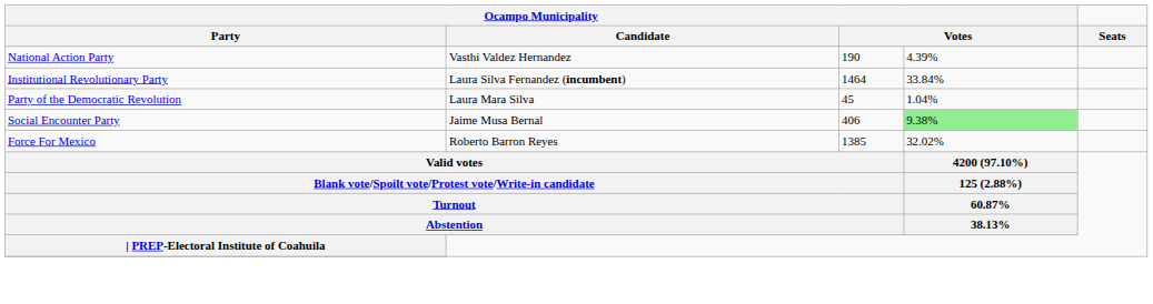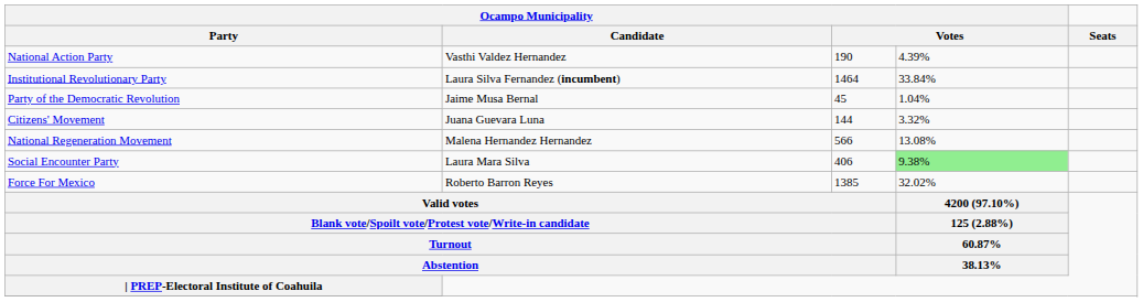Party of the Democratic Revolution | Ocampo Municipality / Candidate: Laura Mara Silva -> Jaime Musa Bernal
+ row: Citizens' Movement | Juana Guevara Luna | 144 | 3.32%
+ row: National Regeneration Movement | Malena Hernandez Hernandez | 566 | 13.08%
Social Encounter Party | Ocampo Municipality / Candidate: Jaime Musa Bernal -> Laura Mara Silva
